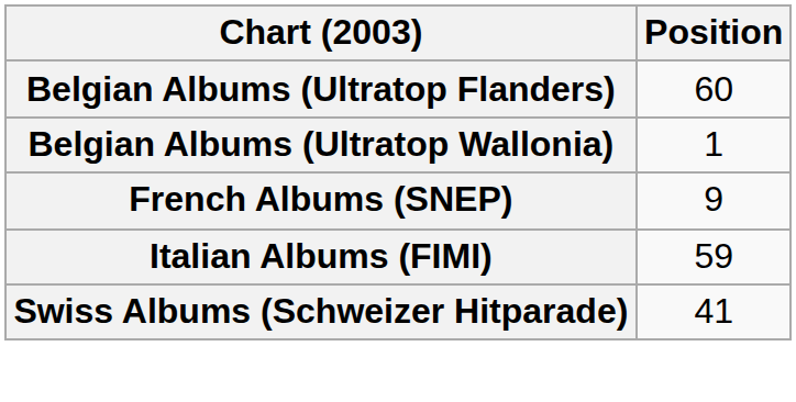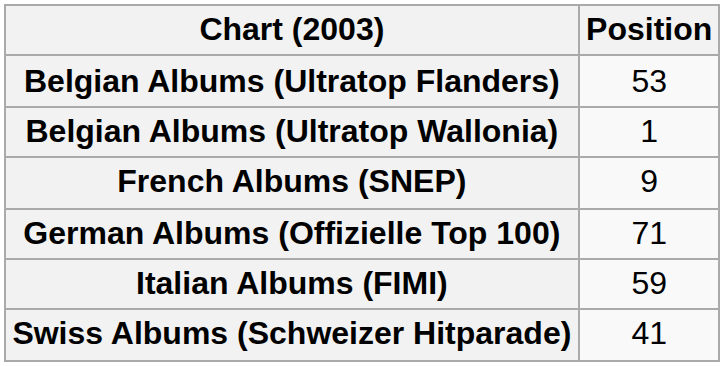Belgian Albums (Ultratop Flanders) | Position: 60 -> 53
+ row: German Albums (Offizielle Top 100) | 71
